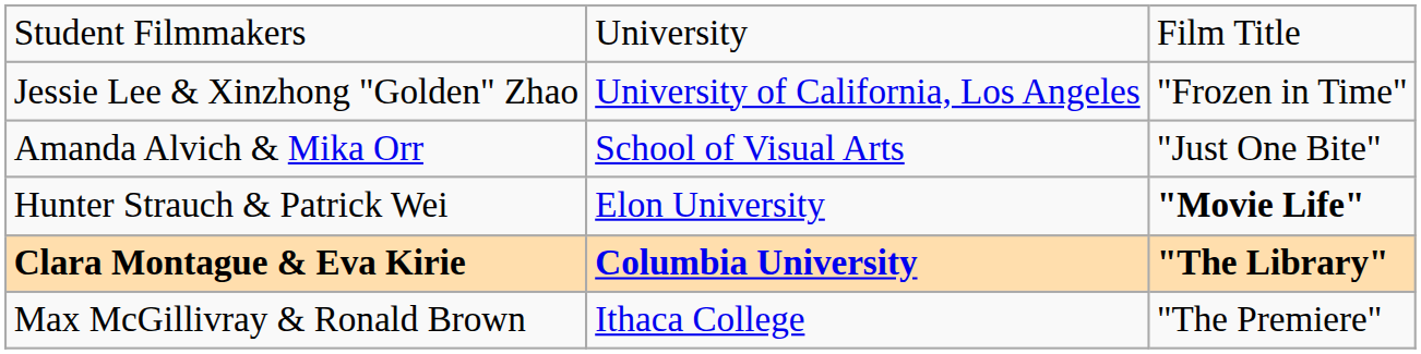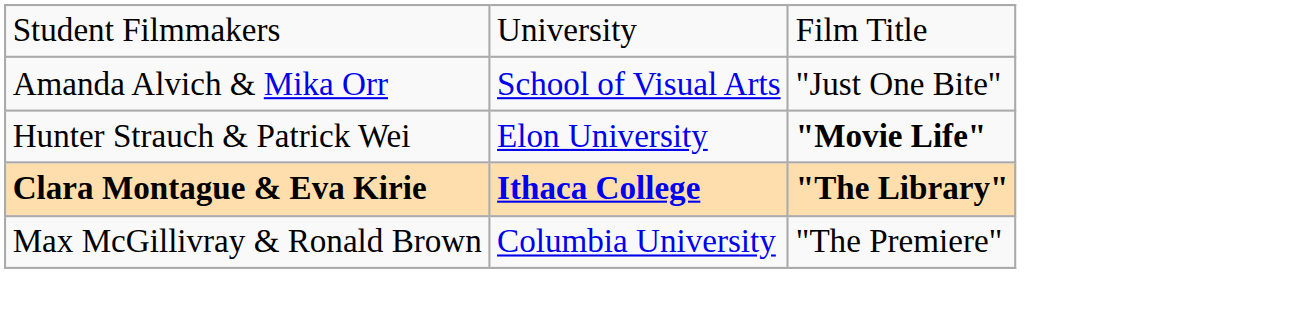- row: Jessie Lee & Xinzhong "Golden" Zhao | University of California, Los Angeles | "Frozen in Time"
Clara Montague & Eva Kirie | column 2: Columbia University -> Ithaca College
Max McGillivray & Ronald Brown | column 2: Ithaca College -> Columbia University
